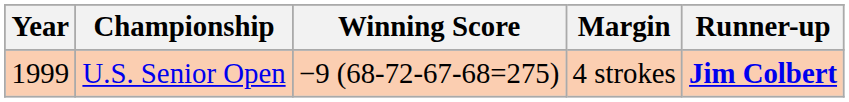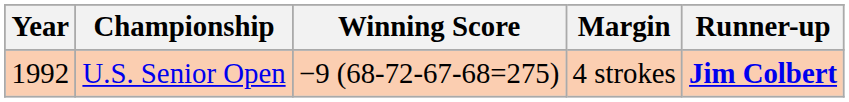U.S. Senior Open | Year: 1999 -> 1992
